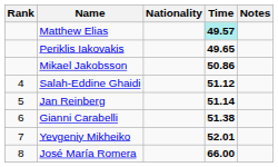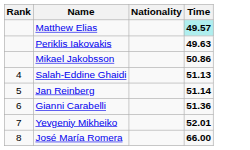- column: Notes
Periklis Iakovakis | Time: 49.65 -> 49.63
Salah-Eddine Ghaidi | Time: 51.12 -> 51.13
Gianni Carabelli | Time: 51.38 -> 51.36
